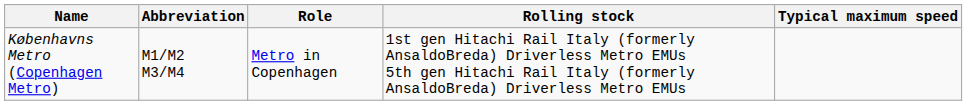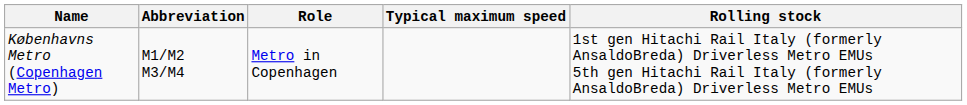columns swapped: Typical maximum speed <-> Rolling stock
